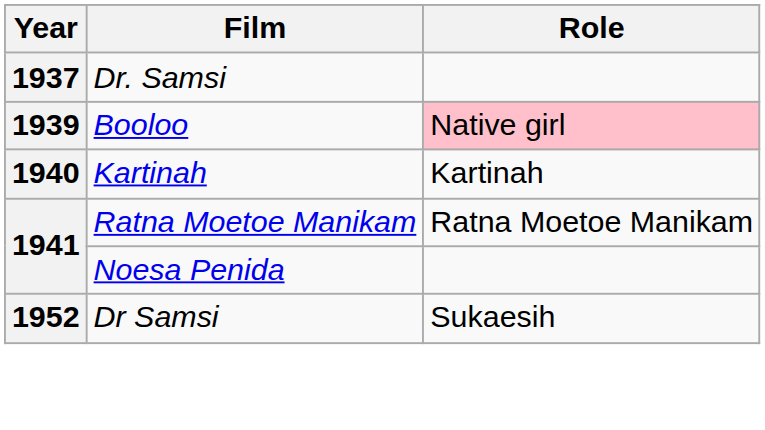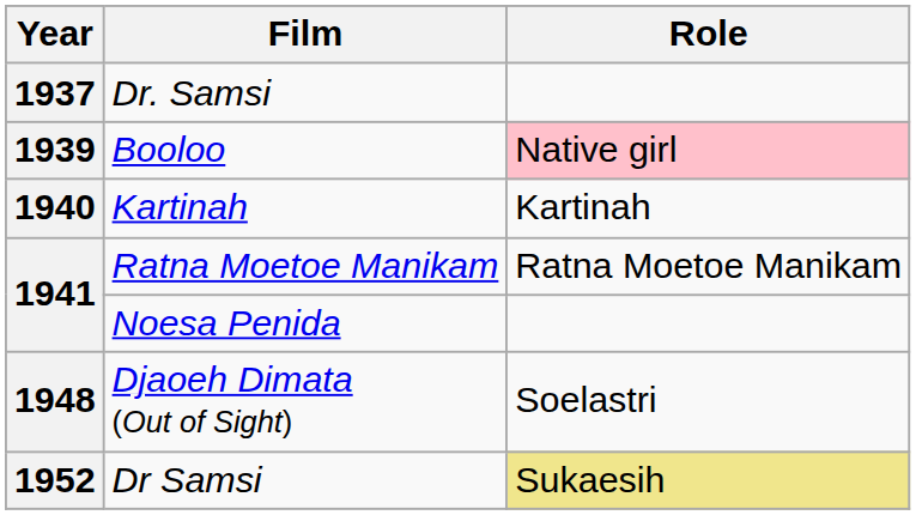+ row: 1948 | Djaoeh Dimata (Out of Sight) | Soelastri
Dr Samsi | Role: no background -> khaki background
